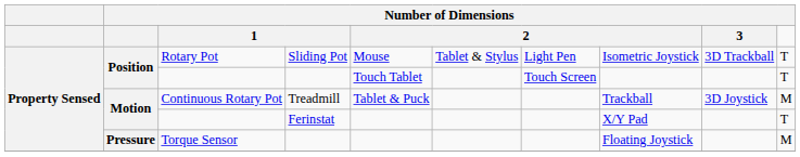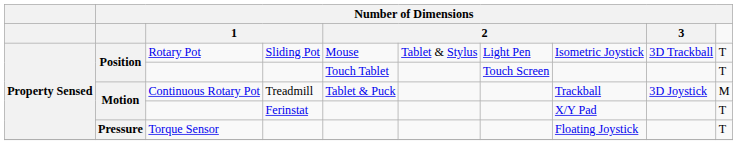Torque Sensor | column 10: M -> T
